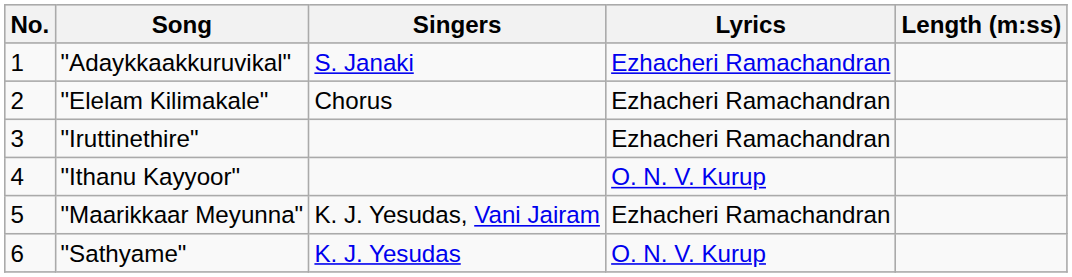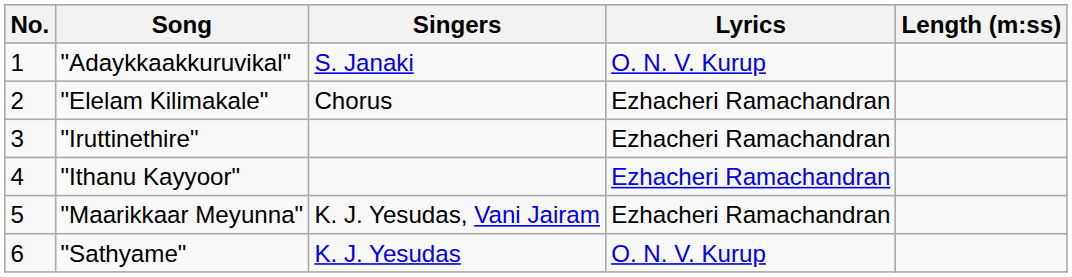"Adaykkaakkuruvikal" | Lyrics: Ezhacheri Ramachandran -> O. N. V. Kurup
"Ithanu Kayyoor" | Lyrics: O. N. V. Kurup -> Ezhacheri Ramachandran
